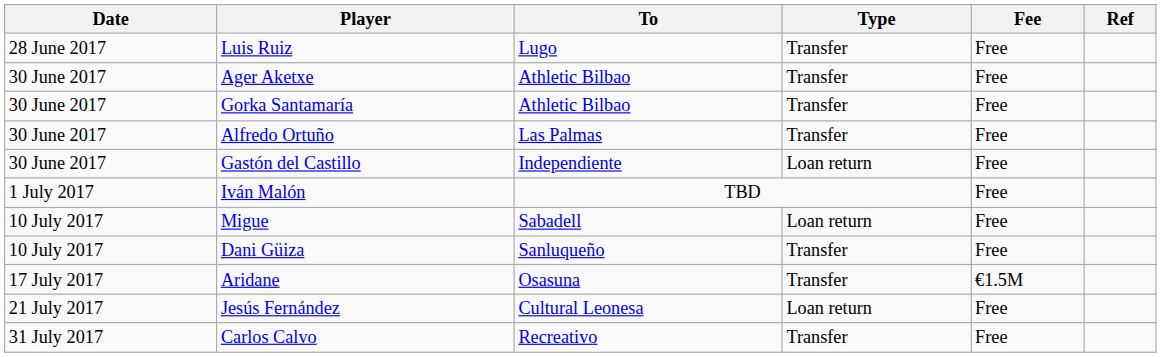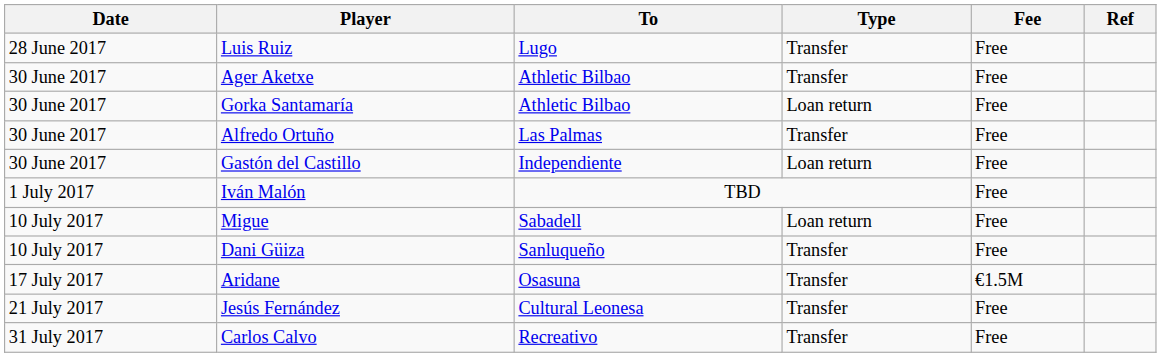Gorka Santamaría | Type: Transfer -> Loan return
Jesús Fernández | Type: Loan return -> Transfer
